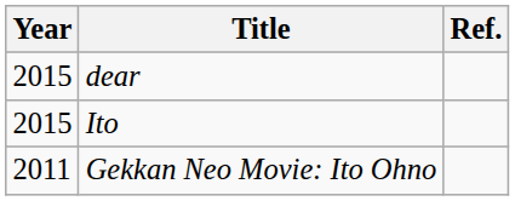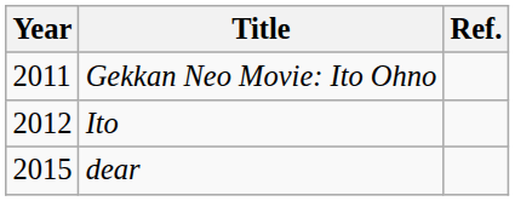rows swapped: Gekkan Neo Movie: Ito Ohno <-> dear
Ito | Year: 2015 -> 2012
